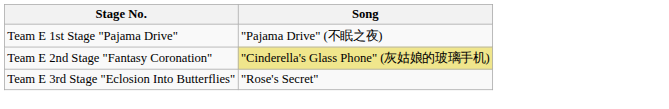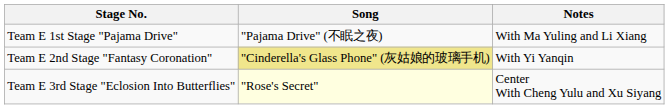+ column: Notes | With Ma Yuling and Li Xiang | With Yi Yanqin | Center With Cheng Yulu and Xu Siyang
Team E 3rd Stage "Eclosion Into Butterflies" | Song: no background -> lightyellow background
